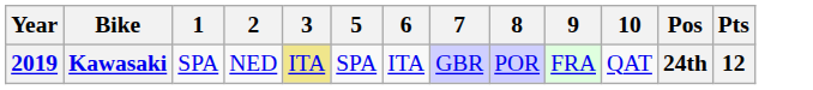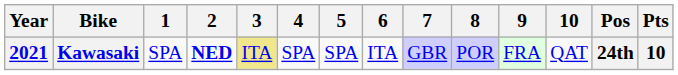+ column: 4 | SPA
Kawasaki | Year: 2019 -> 2021
Kawasaki | 2: normal -> bold
Kawasaki | Pts: 12 -> 10
